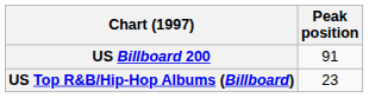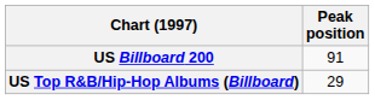US Top R&B/Hip-Hop Albums (Billboard) | Peak position: 23 -> 29
